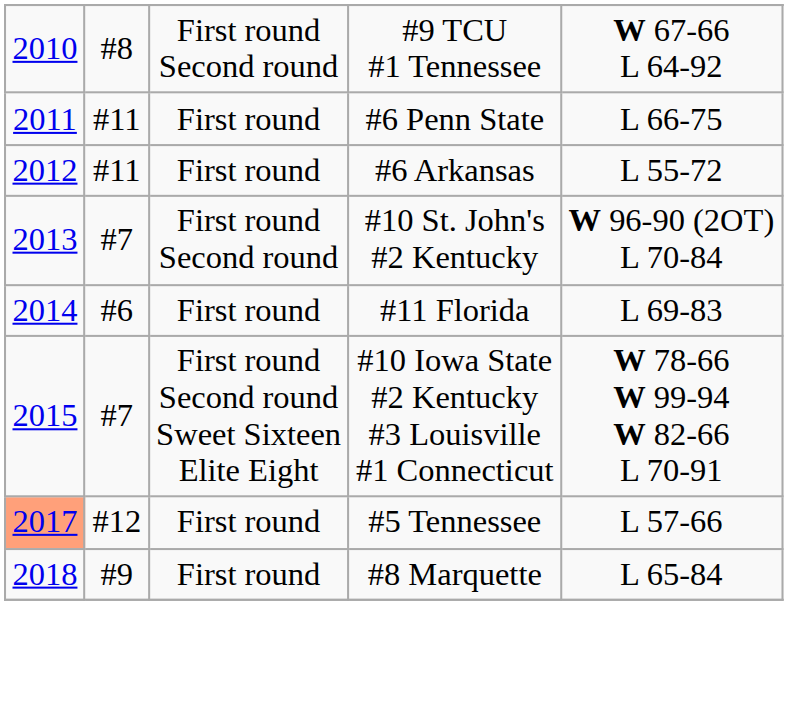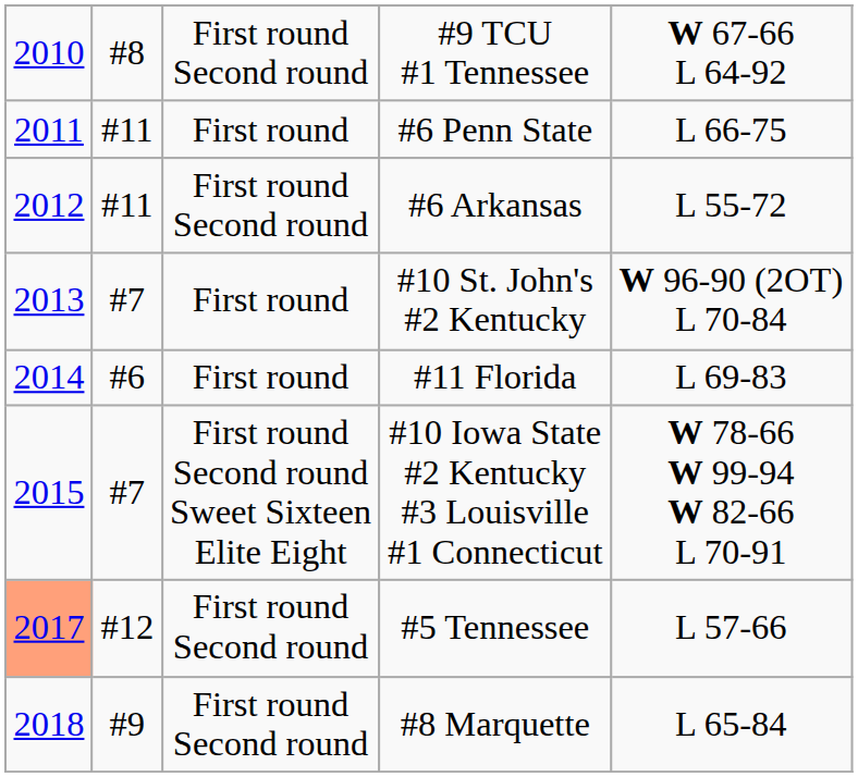#6 Arkansas | column 3: First round -> First round Second round
#10 St. John's #2 Kentucky | column 3: First round Second round -> First round
#5 Tennessee | column 3: First round -> First round Second round
#8 Marquette | column 3: First round -> First round Second round
